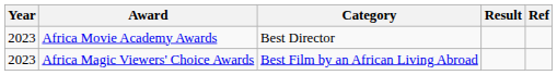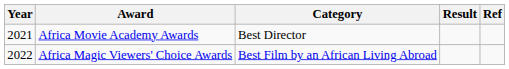Africa Movie Academy Awards | Year: 2023 -> 2021
Africa Magic Viewers' Choice Awards | Year: 2023 -> 2022
